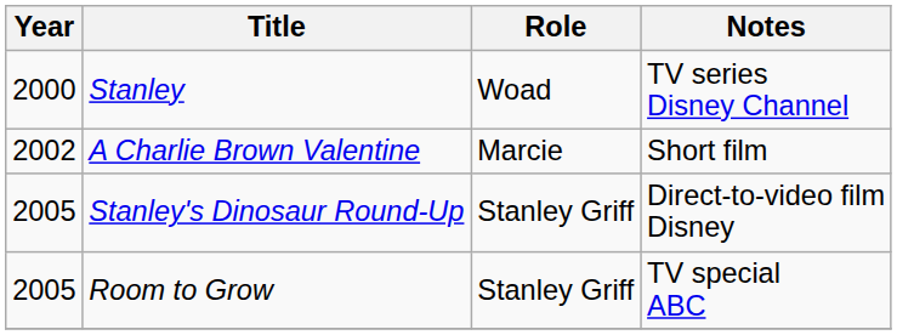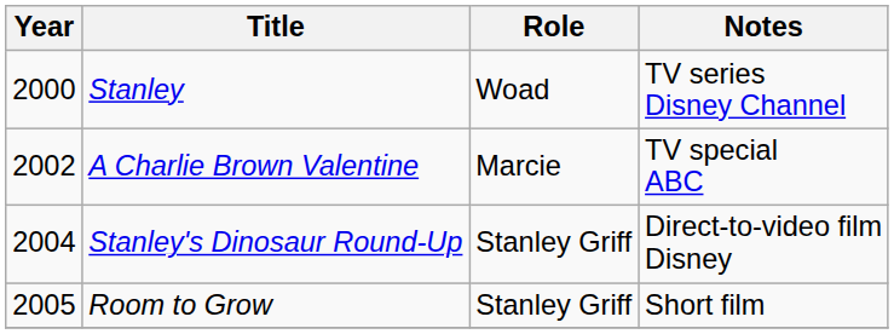A Charlie Brown Valentine | Notes: Short film -> TV special ABC
Stanley's Dinosaur Round-Up | Year: 2005 -> 2004
Room to Grow | Notes: TV special ABC -> Short film
